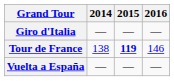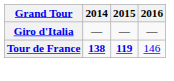Tour de France | 2014: normal -> bold
- row: Vuelta a España | — | — | —
